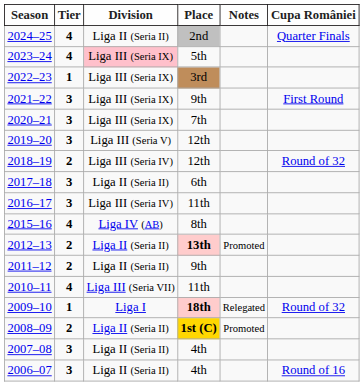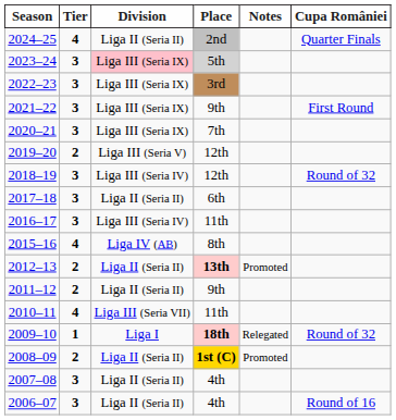2023–24 | Tier: 4 -> 3
2023–24 | Place: no background -> lightgrey background
2022–23 | Tier: 1 -> 3
2019–20 | Tier: 3 -> 2
2018–19 | Tier: 2 -> 3
